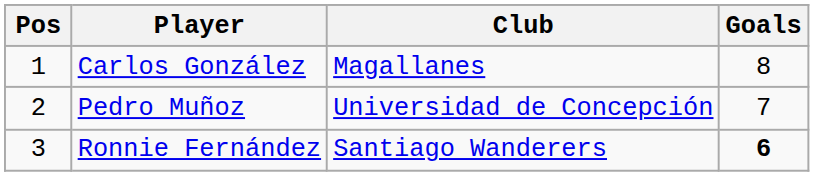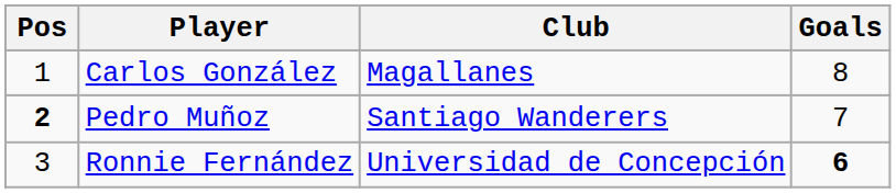Pedro Muñoz | Pos: normal -> bold
Pedro Muñoz | Club: Universidad de Concepción -> Santiago Wanderers
Ronnie Fernández | Club: Santiago Wanderers -> Universidad de Concepción
